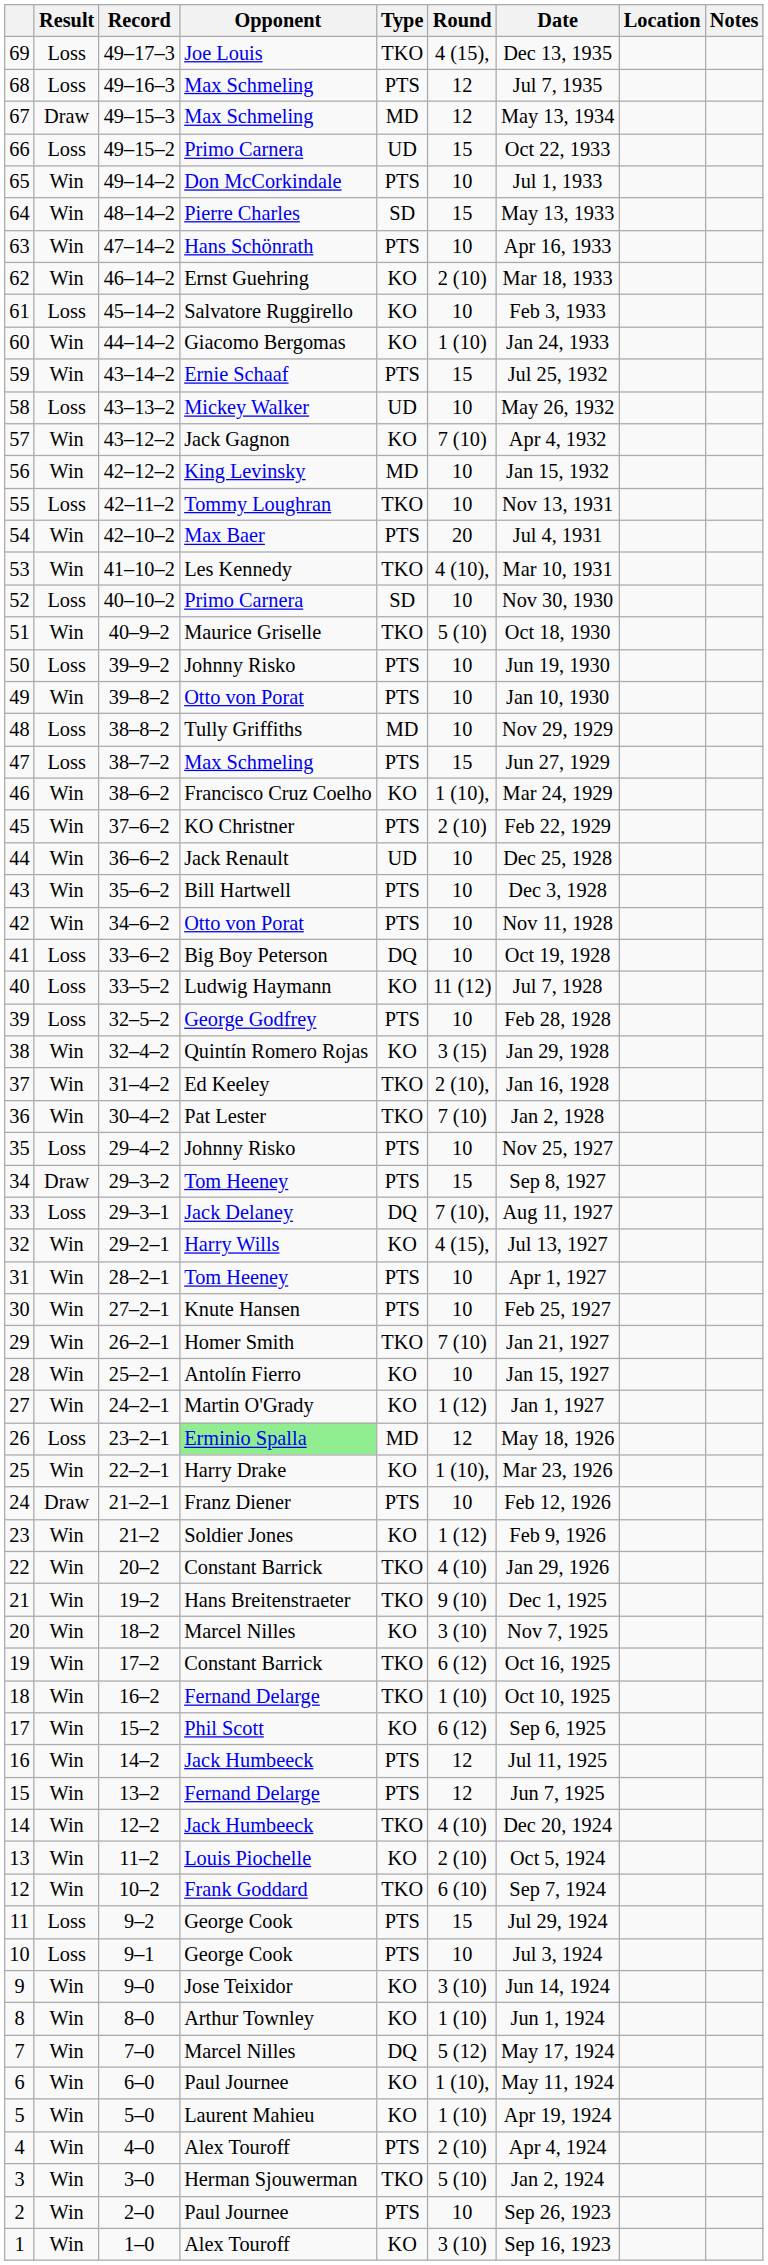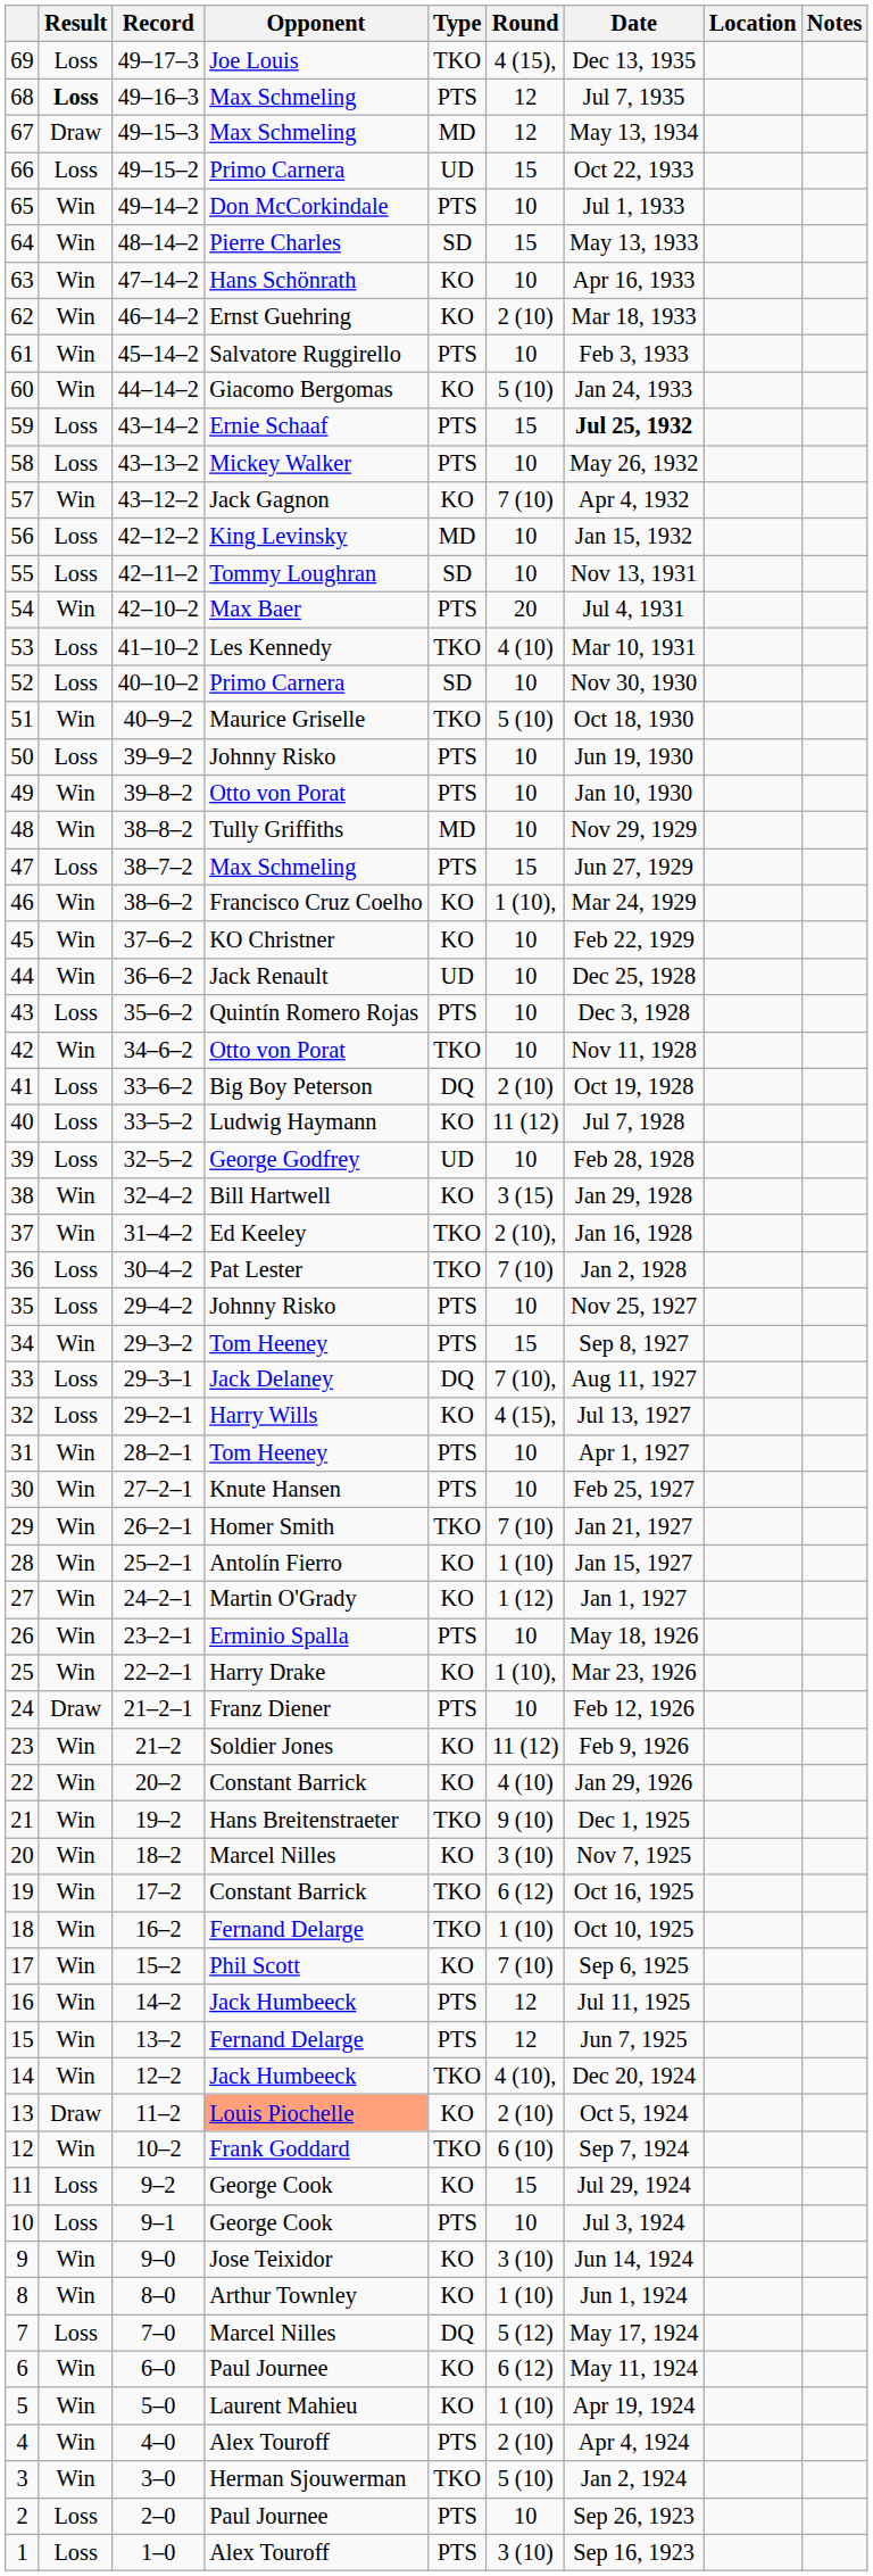68 | Result: normal -> bold
63 | Type: PTS -> KO
61 | Result: Loss -> Win
61 | Type: KO -> PTS
60 | Round: 1 (10) -> 5 (10)
59 | Result: Win -> Loss
59 | Date: normal -> bold
58 | Type: UD -> PTS
56 | Result: Win -> Loss
55 | Type: TKO -> SD
53 | Result: Win -> Loss
53 | Round: 4 (10), -> 4 (10)
48 | Result: Loss -> Win
45 | Type: PTS -> KO
45 | Round: 2 (10) -> 10
43 | Result: Win -> Loss
43 | Opponent: Bill Hartwell -> Quintín Romero Rojas
42 | Type: PTS -> TKO
41 | Round: 10 -> 2 (10)
39 | Type: PTS -> UD
38 | Opponent: Quintín Romero Rojas -> Bill Hartwell
36 | Result: Win -> Loss
34 | Result: Draw -> Win
32 | Result: Win -> Loss
28 | Round: 10 -> 1 (10)
26 | Result: Loss -> Win
26 | Opponent: lightgreen background -> no background
26 | Type: MD -> PTS
26 | Round: 12 -> 10
23 | Round: 1 (12) -> 11 (12)
22 | Type: TKO -> KO
17 | Round: 6 (12) -> 7 (10)
14 | Round: 4 (10) -> 4 (10),
13 | Result: Win -> Draw
13 | Opponent: no background -> lightsalmon background
11 | Type: PTS -> KO
7 | Result: Win -> Loss
6 | Round: 1 (10), -> 6 (12)
2 | Result: Win -> Loss
1 | Result: Win -> Loss
1 | Type: KO -> PTS
